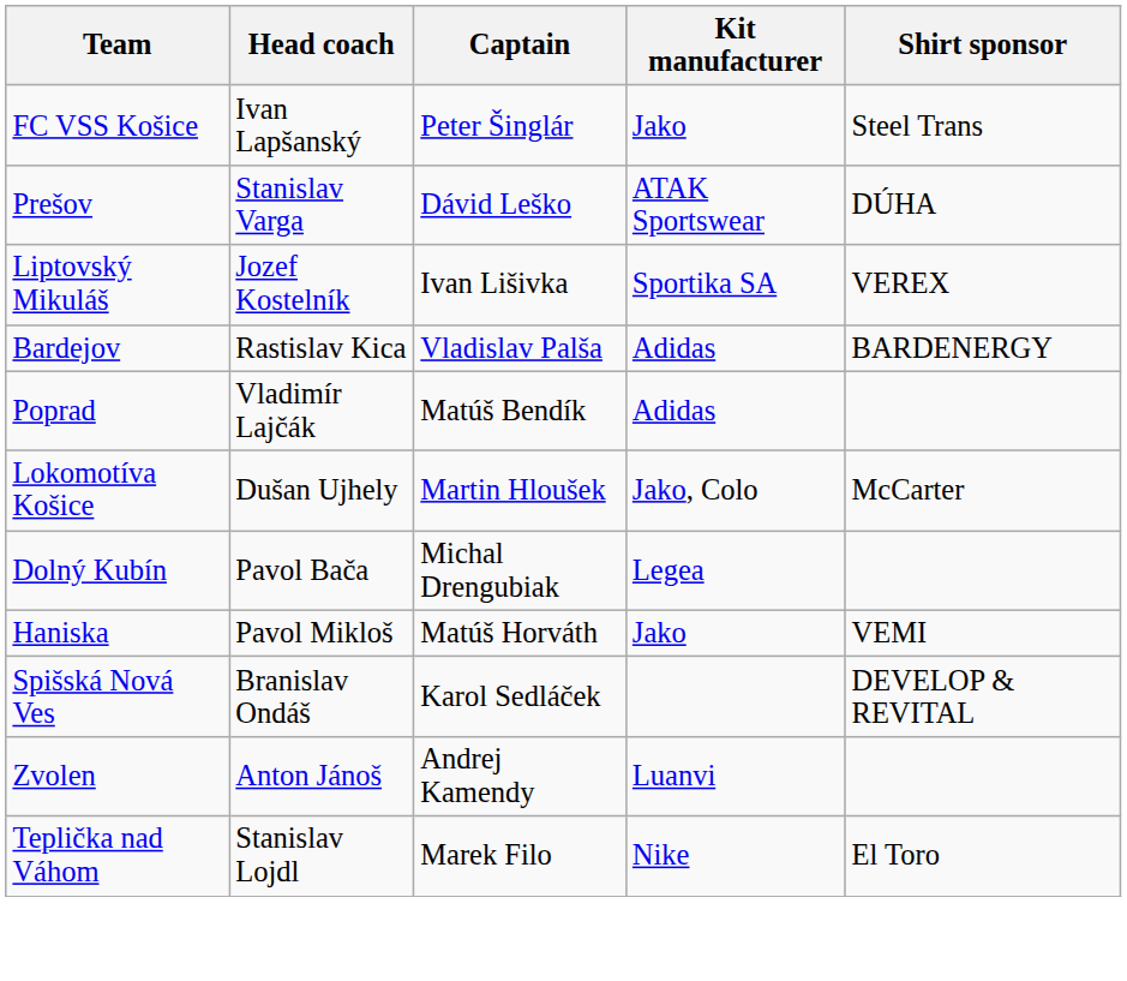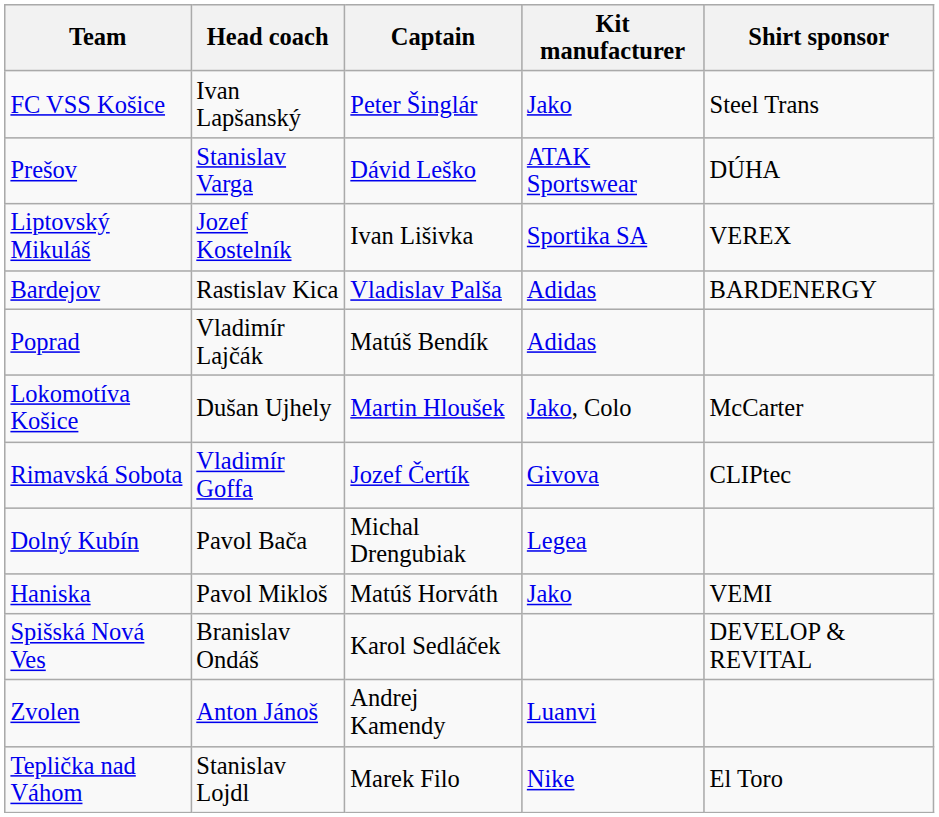+ row: Rimavská Sobota | Vladimír Goffa | Jozef Čertík | Givova | CLIPtec
